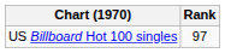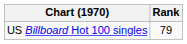US Billboard Hot 100 singles | Rank: 97 -> 79
